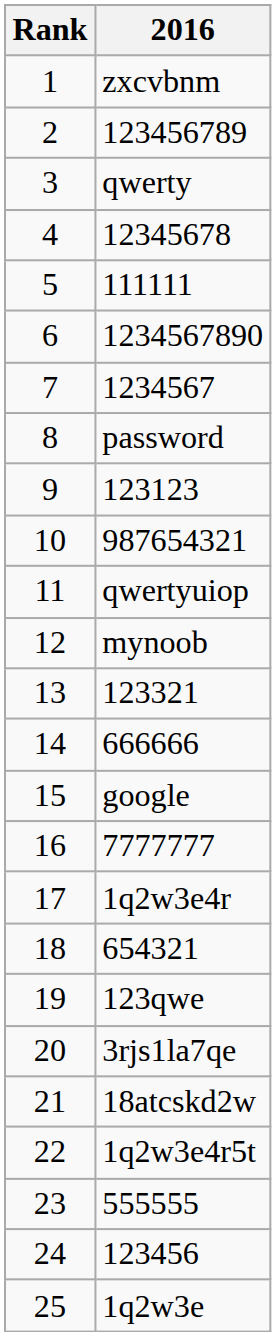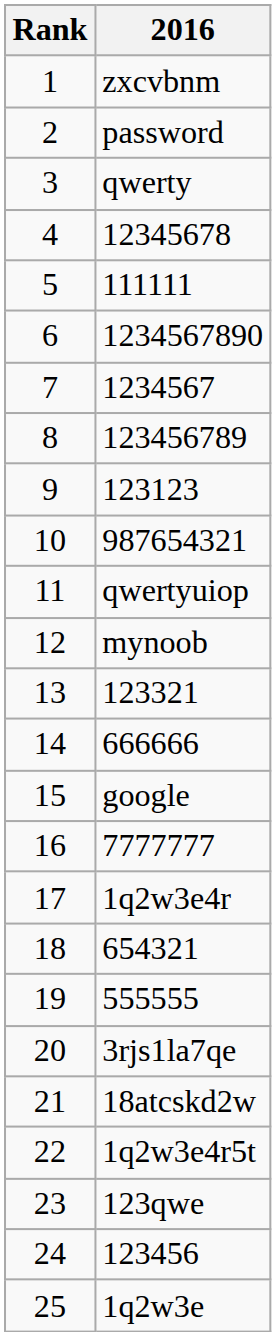2 | 2016: 123456789 -> password
8 | 2016: password -> 123456789
19 | 2016: 123qwe -> 555555
23 | 2016: 555555 -> 123qwe
